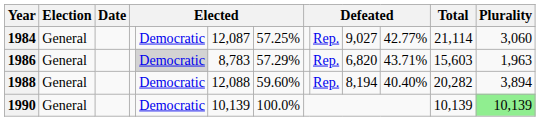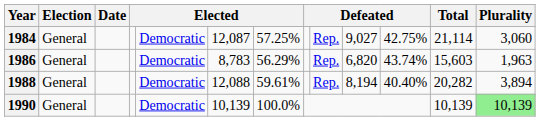1984 | column 11: 42.77% -> 42.75%
1986 | column 5: lightgrey background -> no background
1986 | column 7: 57.29% -> 56.29%
1986 | column 11: 43.71% -> 43.74%
1988 | column 7: 59.60% -> 59.61%
